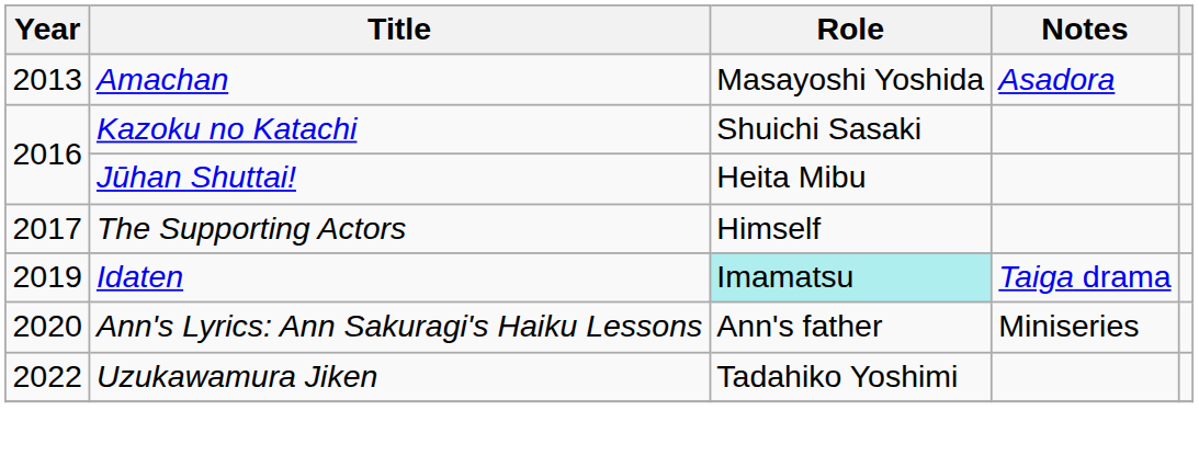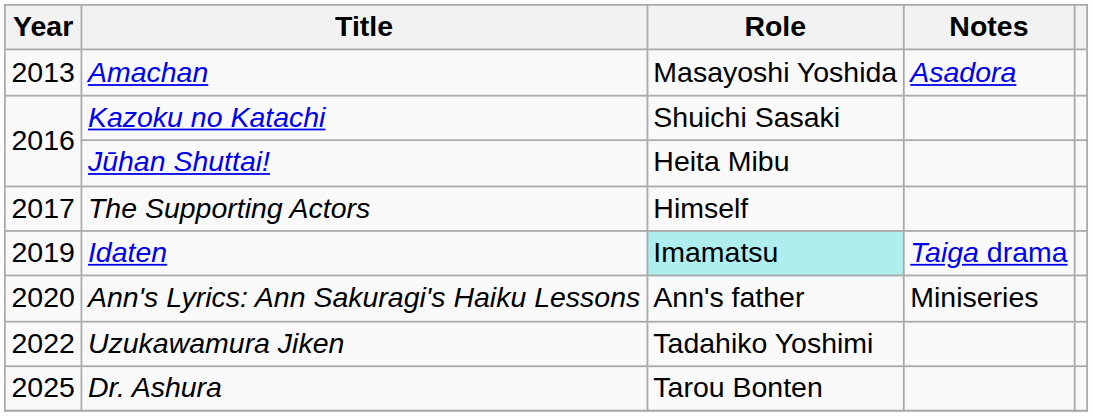+ row: 2025 | Dr. Ashura | Tarou Bonten
